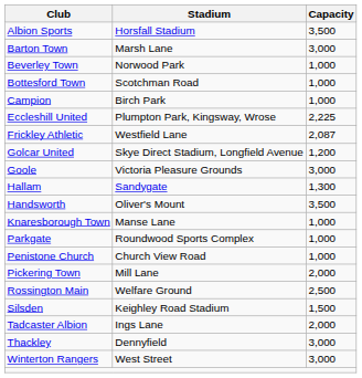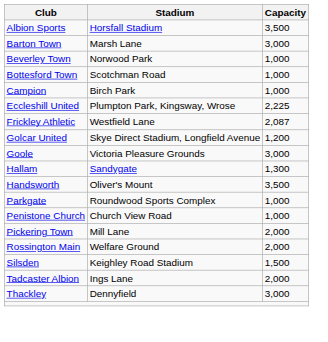- row: Knaresborough Town | Manse Lane | 1,000
Rossington Main | Capacity: 2,500 -> 2,000
- row: Winterton Rangers | West Street | 3,000
